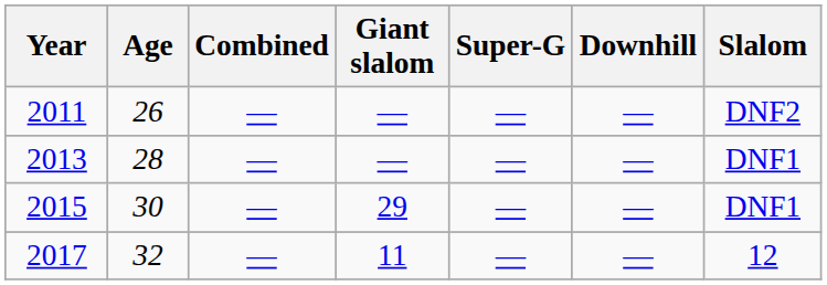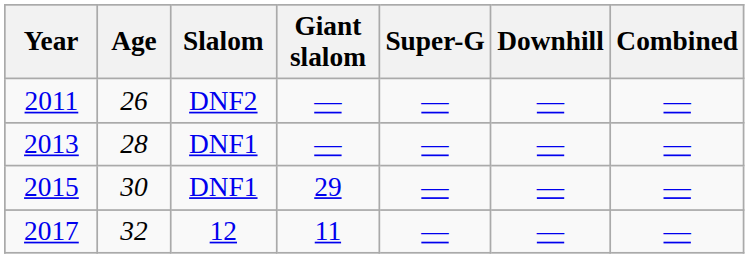columns swapped: Slalom <-> Combined
